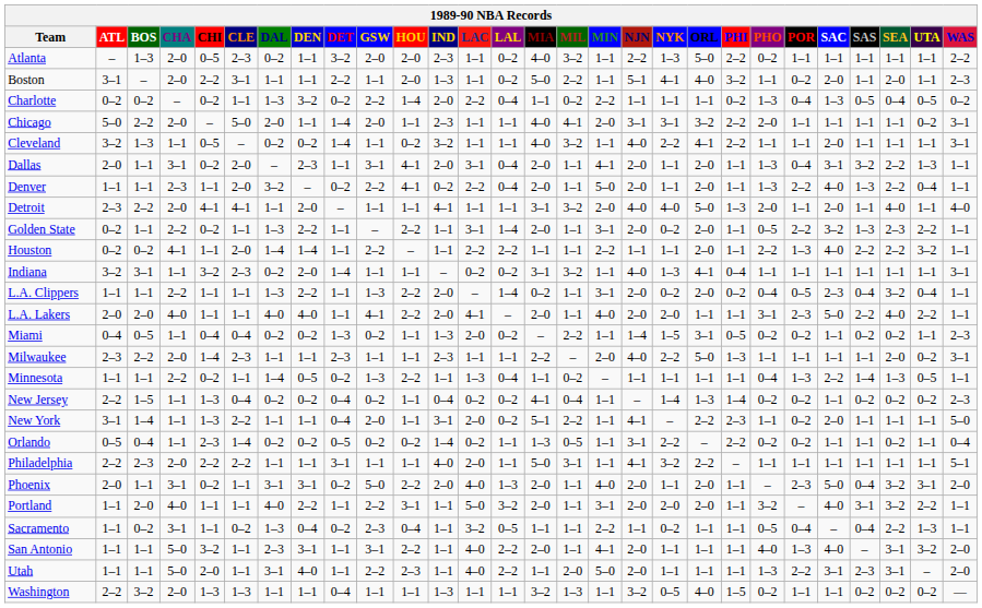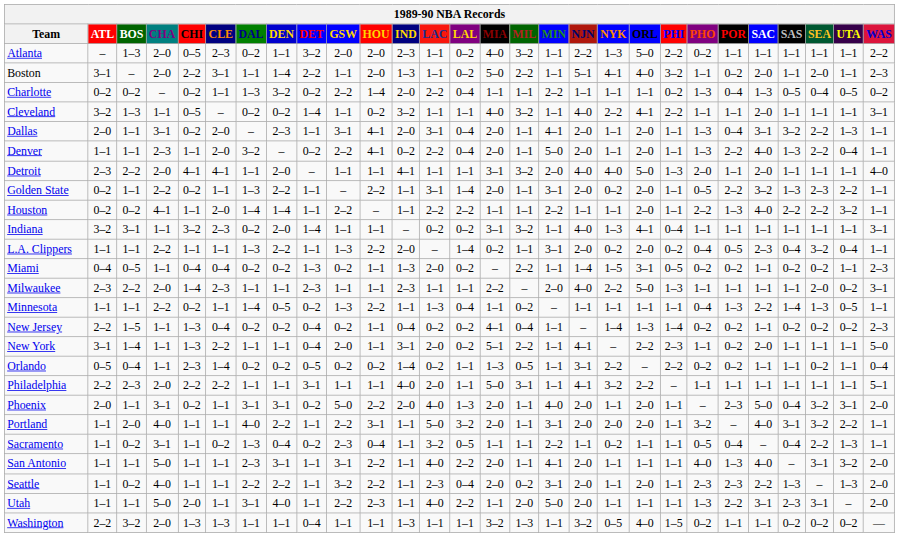Boston | DEN: 1–1 -> 1–4
Charlotte | MIL: 0–2 -> 1–1
- row: Chicago | 5–0 | 2–2 | 2–0 | – | 5–0 | 2–0 | 1–1 | 1–4 | 2–0 | 1–1 | 2–3 | 1–1 | 1–1 | 4–0 | 4–1 | 2–0 | 3–1 | 3–1 | 3–2 | 2–2 | 2–0 | 1–1 | 1–1 | 1–1 | 1–1 | 0–2 | 3–1
Detroit | SEA: 4–0 -> 1–1
- row: L.A. Lakers | 2–0 | 2–0 | 4–0 | 1–1 | 1–1 | 4–0 | 4–0 | 1–1 | 4–1 | 2–2 | 2–0 | 4–1 | – | 2–0 | 1–1 | 4–0 | 2–0 | 2–0 | 1–1 | 1–1 | 3–1 | 2–3 | 5–0 | 2–2 | 4–0 | 2–2 | 1–1
San Antonio | CHI: 3–2 -> 1–1
+ row: Seattle | 1–1 | 0–2 | 4–0 | 1–1 | 1–1 | 2–2 | 2–2 | 1–1 | 3–2 | 2–2 | 1–1 | 2–3 | 0–4 | 2–0 | 0–2 | 3–1 | 2–0 | 1–1 | 2–0 | 1–1 | 2–3 | 2–3 | 2–2 | 1–3 | – | 1–3 | 2–0
